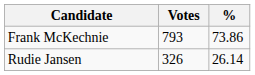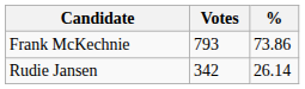Rudie Jansen | Votes: 326 -> 342
